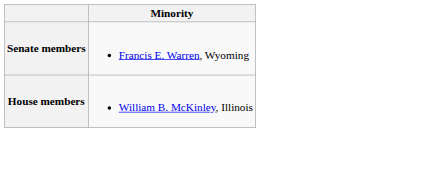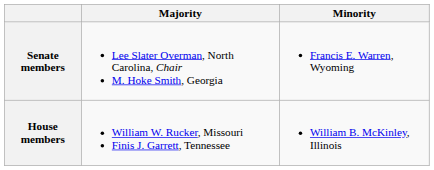+ column: Majority | Lee Slater Overman, North Carolina, Chair M. Hoke Smith, Georgia | William W. Rucker, Missouri Finis J. Garrett, Tennessee
